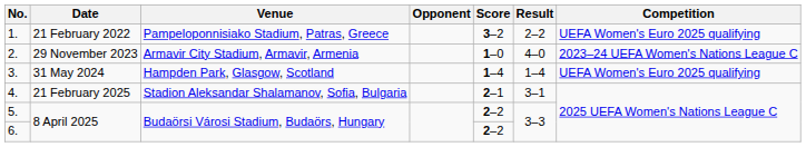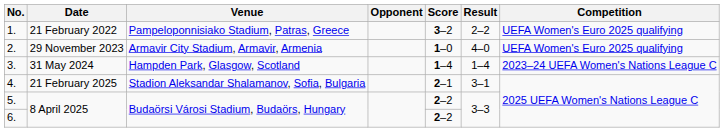2. | Competition: 2023–24 UEFA Women's Nations League C -> UEFA Women's Euro 2025 qualifying
3. | Competition: UEFA Women's Euro 2025 qualifying -> 2023–24 UEFA Women's Nations League C
